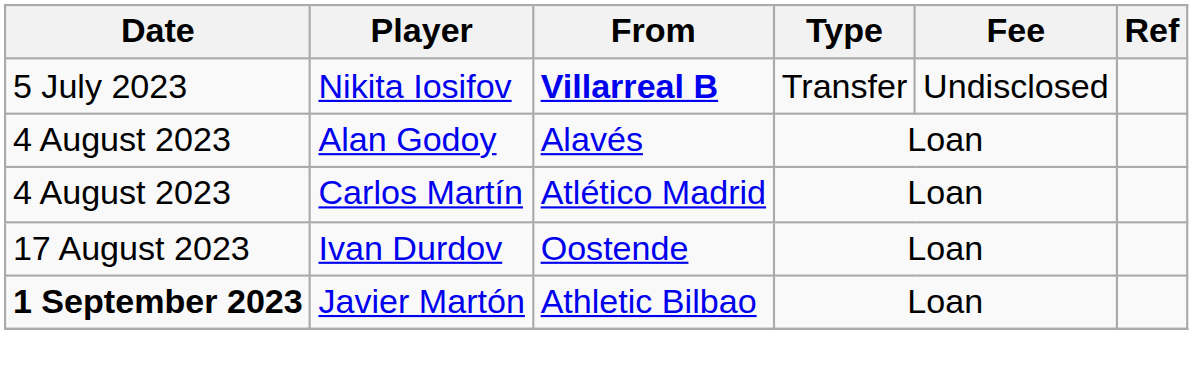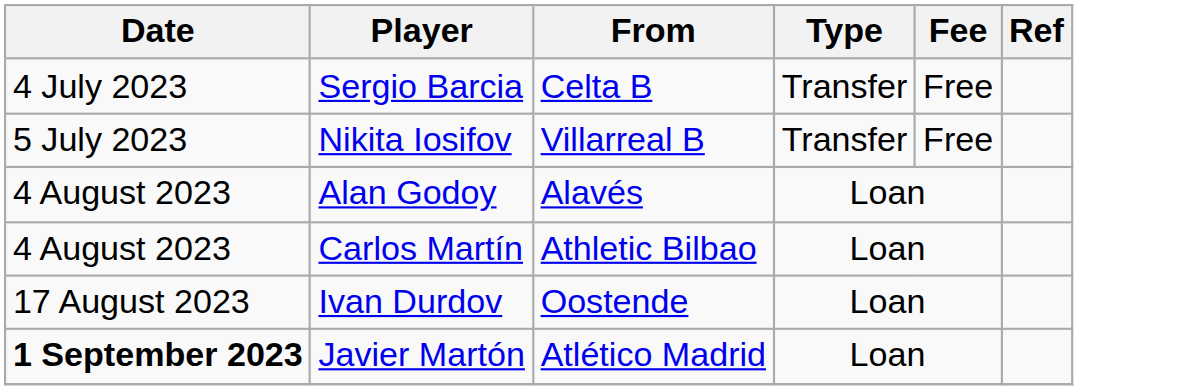+ row: 4 July 2023 | Sergio Barcia | Celta B | Transfer | Free
Nikita Iosifov | From: bold -> normal
Nikita Iosifov | Fee: Undisclosed -> Free
Carlos Martín | From: Atlético Madrid -> Athletic Bilbao
Javier Martón | From: Athletic Bilbao -> Atlético Madrid
